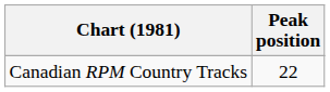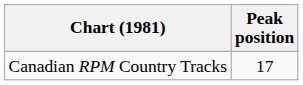Canadian RPM Country Tracks | Peak position: 22 -> 17
